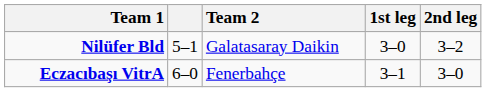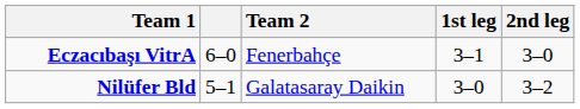rows swapped: Eczacıbaşı VitrA <-> Nilüfer Bld
